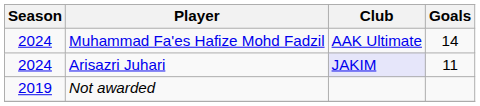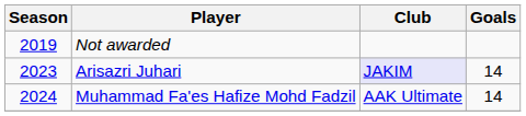rows swapped: Not awarded <-> Muhammad Fa'es Hafize Mohd Fadzil
Arisazri Juhari | Season: 2024 -> 2023
Arisazri Juhari | Goals: 11 -> 14
